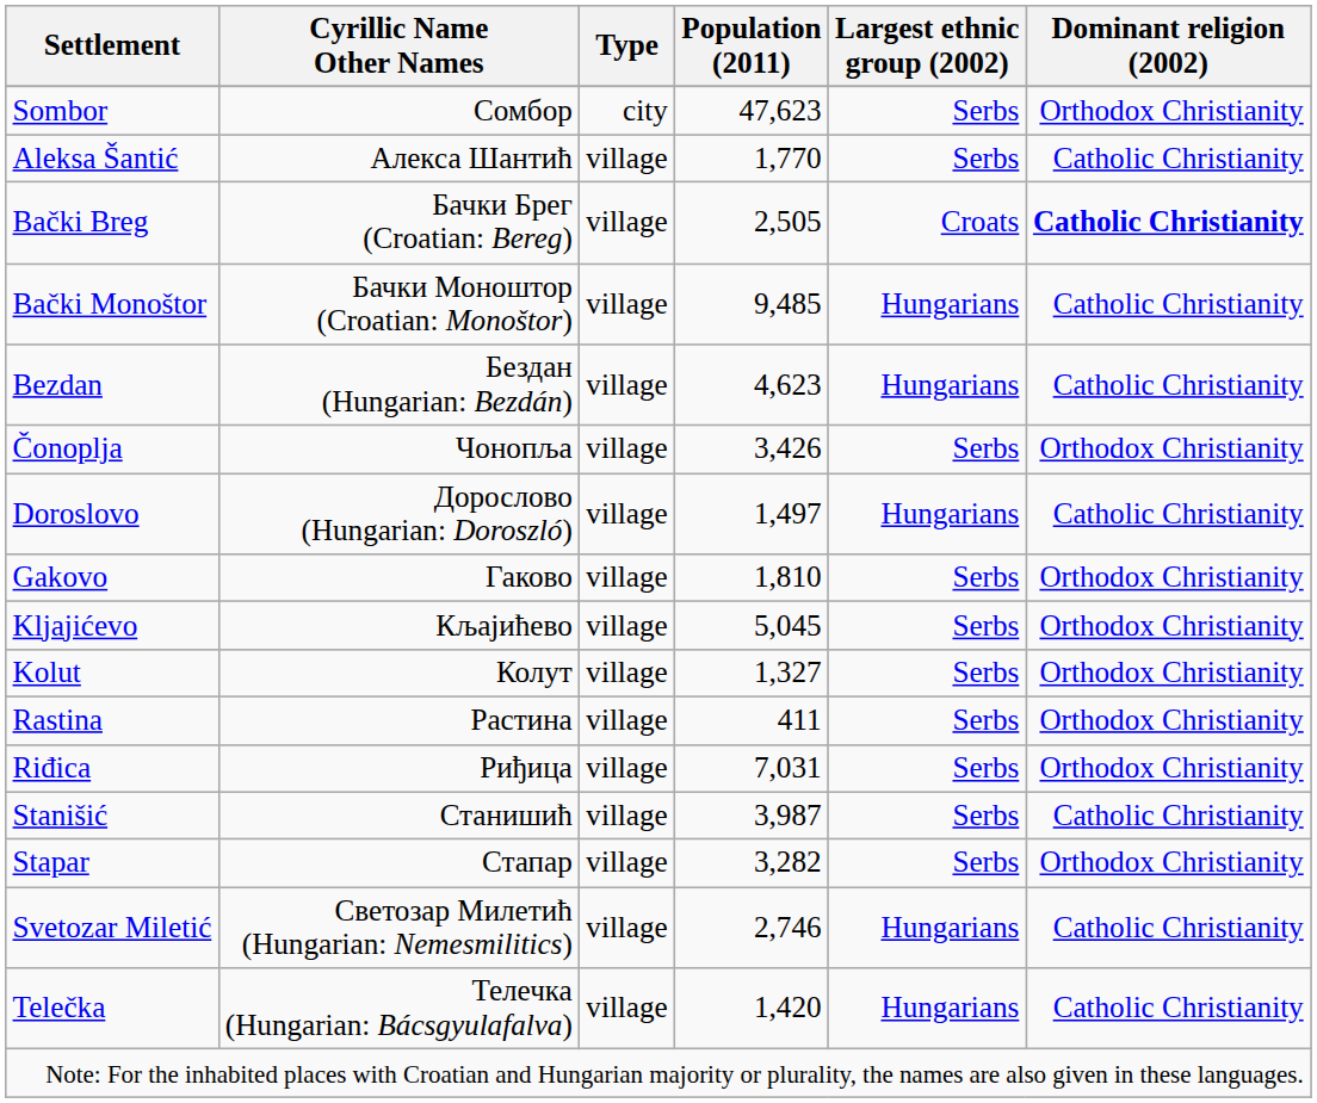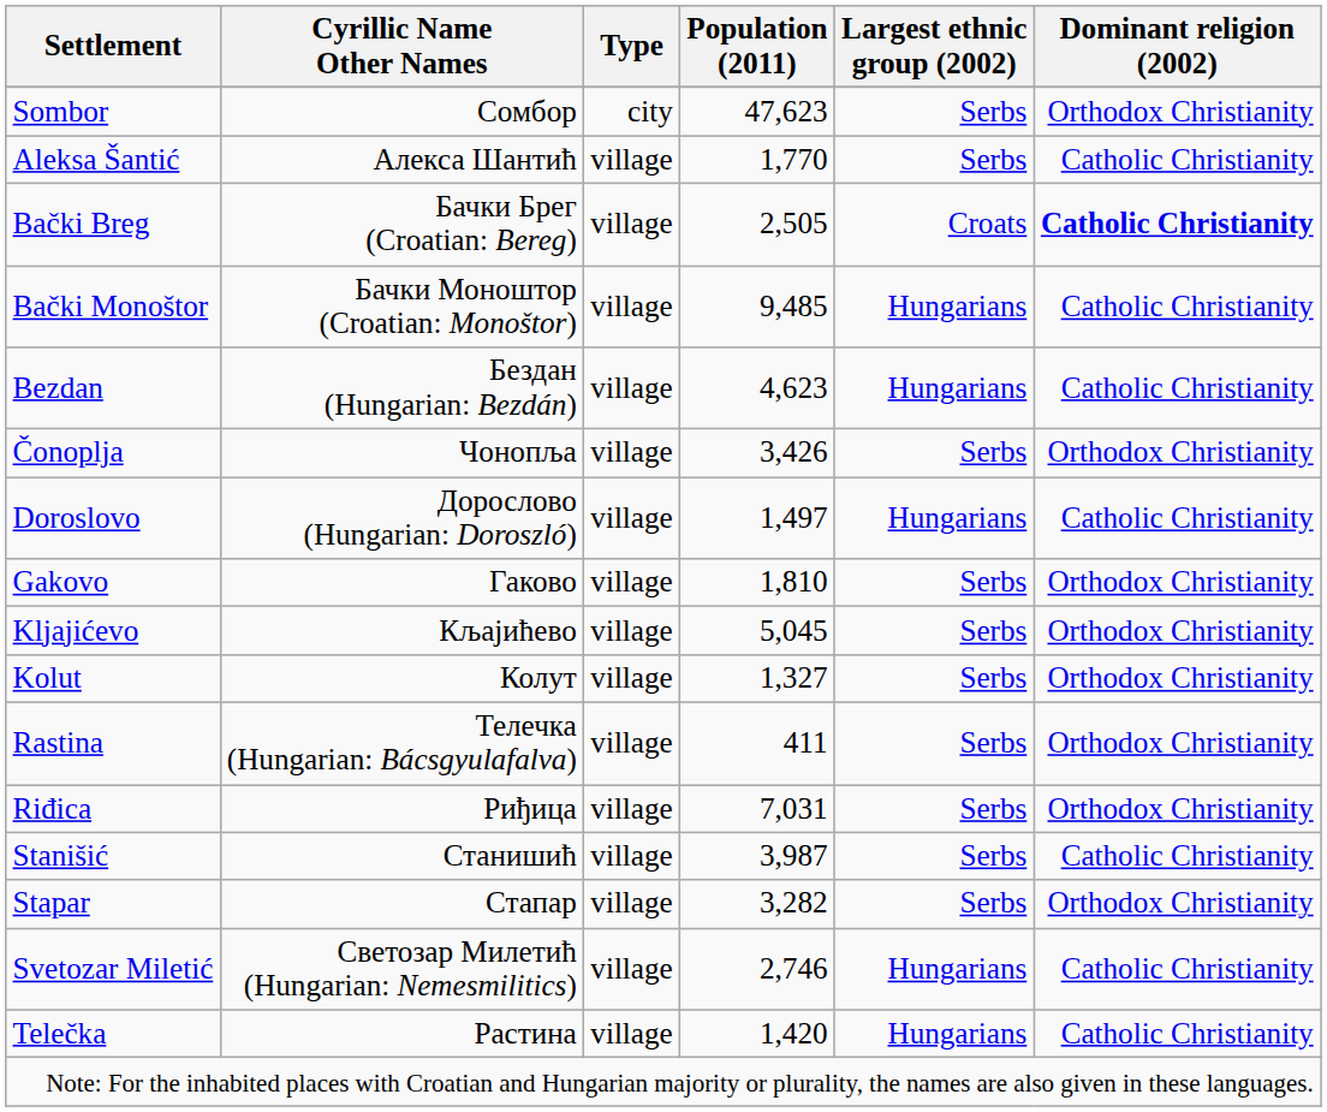Rastina | Cyrillic Name Other Names: Растина -> Телечка (Hungarian: Bácsgyulafalva)
Telečka | Cyrillic Name Other Names: Телечка (Hungarian: Bácsgyulafalva) -> Растина
